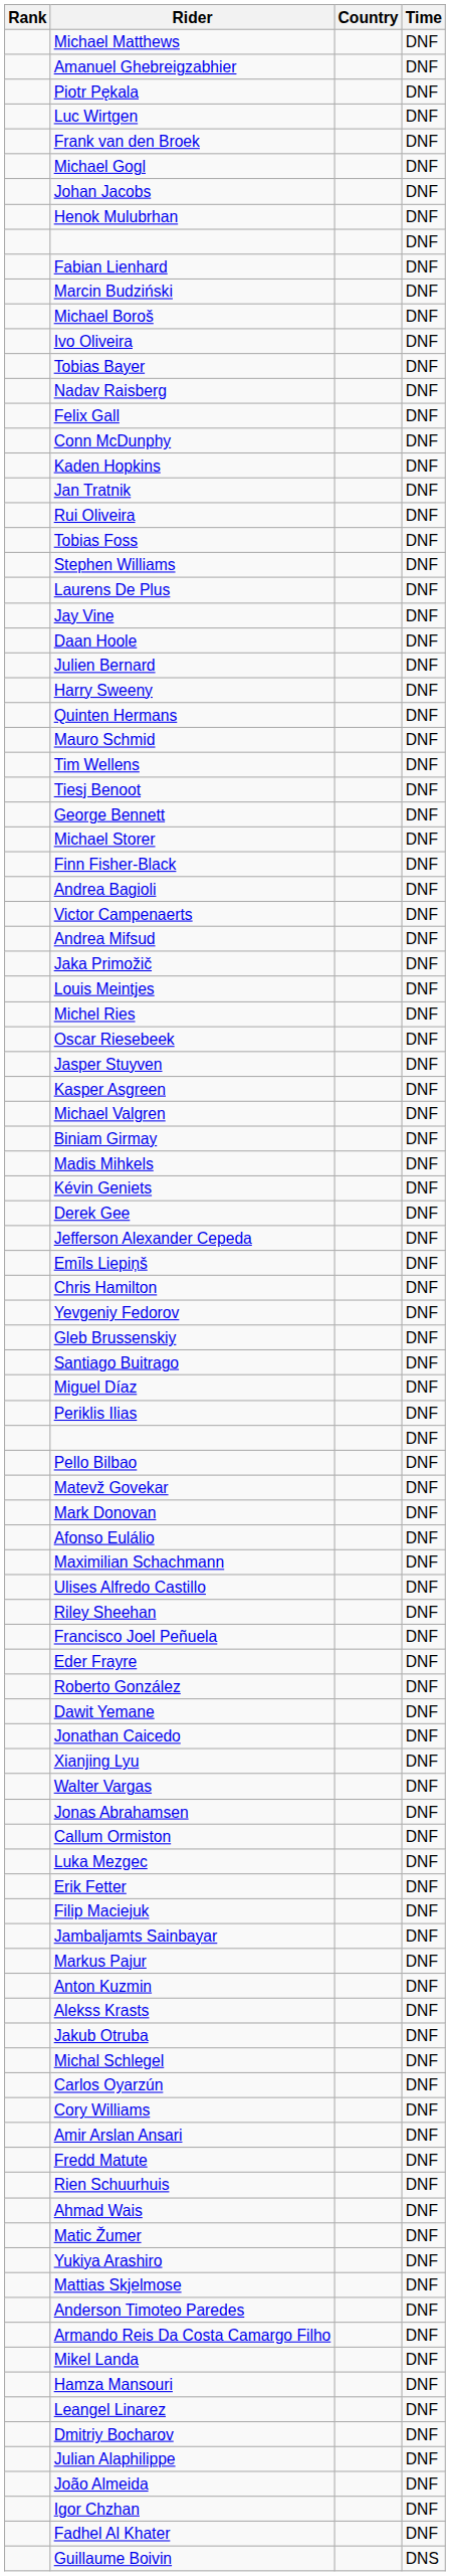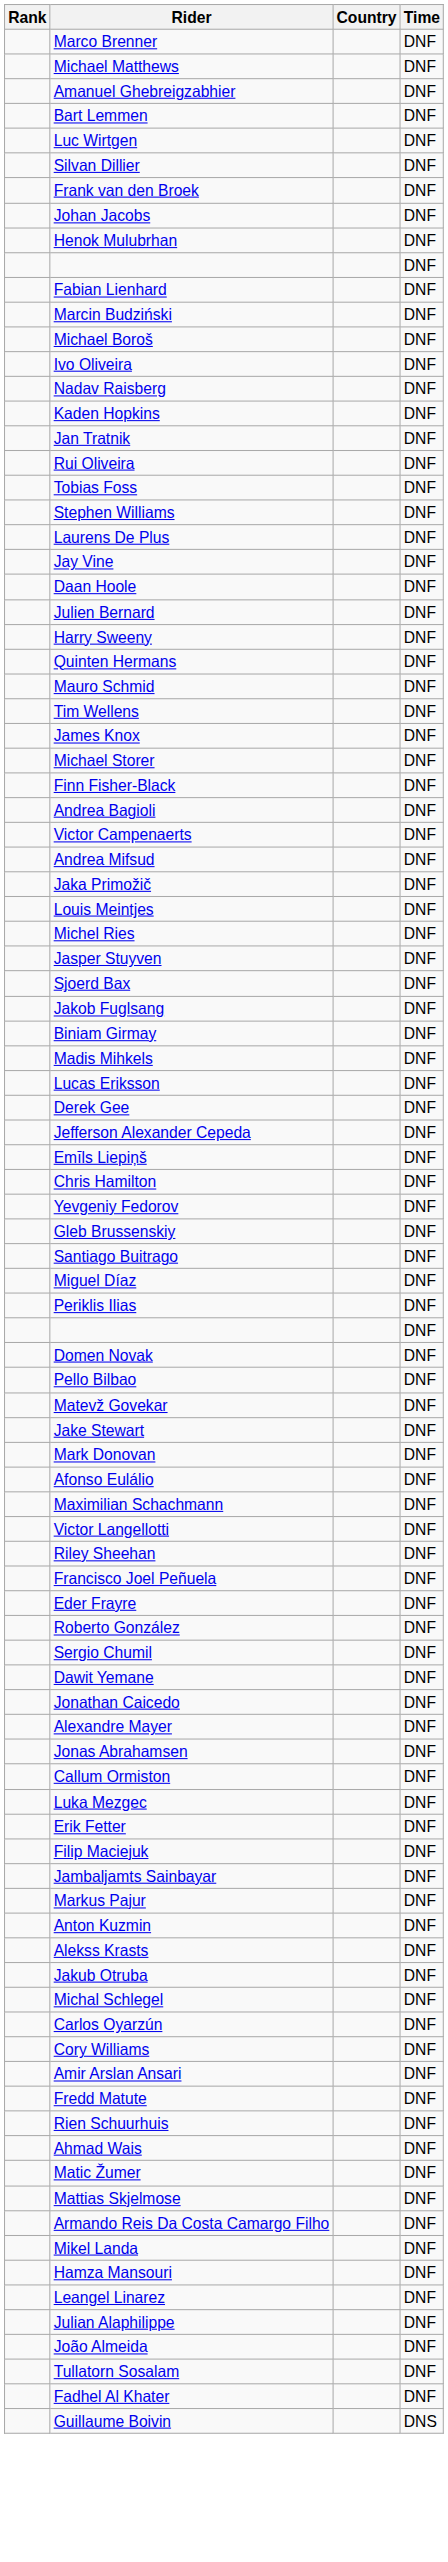+ row: Marco Brenner | DNF
+ row: Bart Lemmen | DNF
- row: Piotr Pękala | DNF
+ row: Silvan Dillier | DNF
- row: Michael Gogl | DNF
- row: Tobias Bayer | DNF
- row: Felix Gall | DNF
- row: Conn McDunphy | DNF
- row: Tiesj Benoot | DNF
+ row: James Knox | DNF
- row: George Bennett | DNF
- row: Oscar Riesebeek | DNF
+ row: Sjoerd Bax | DNF
- row: Kasper Asgreen | DNF
+ row: Jakob Fuglsang | DNF
- row: Michael Valgren | DNF
+ row: Lucas Eriksson | DNF
- row: Kévin Geniets | DNF
+ row: Domen Novak | DNF
+ row: Jake Stewart | DNF
+ row: Victor Langellotti | DNF
- row: Ulises Alfredo Castillo | DNF
+ row: Sergio Chumil | DNF
+ row: Alexandre Mayer | DNF
- row: Xianjing Lyu | DNF
- row: Walter Vargas | DNF
- row: Yukiya Arashiro | DNF
- row: Anderson Timoteo Paredes | DNF
- row: Dmitriy Bocharov | DNF
- row: Igor Chzhan | DNF
+ row: Tullatorn Sosalam | DNF
